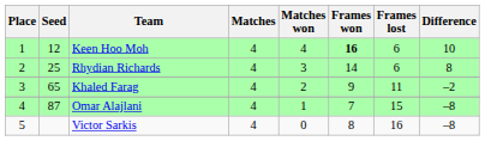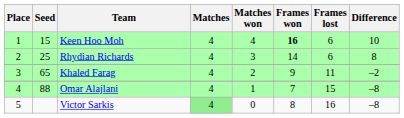Keen Hoo Moh | Seed: 12 -> 15
Omar Alajlani | Seed: 87 -> 88
Victor Sarkis | Matches: no background -> lightgreen background
